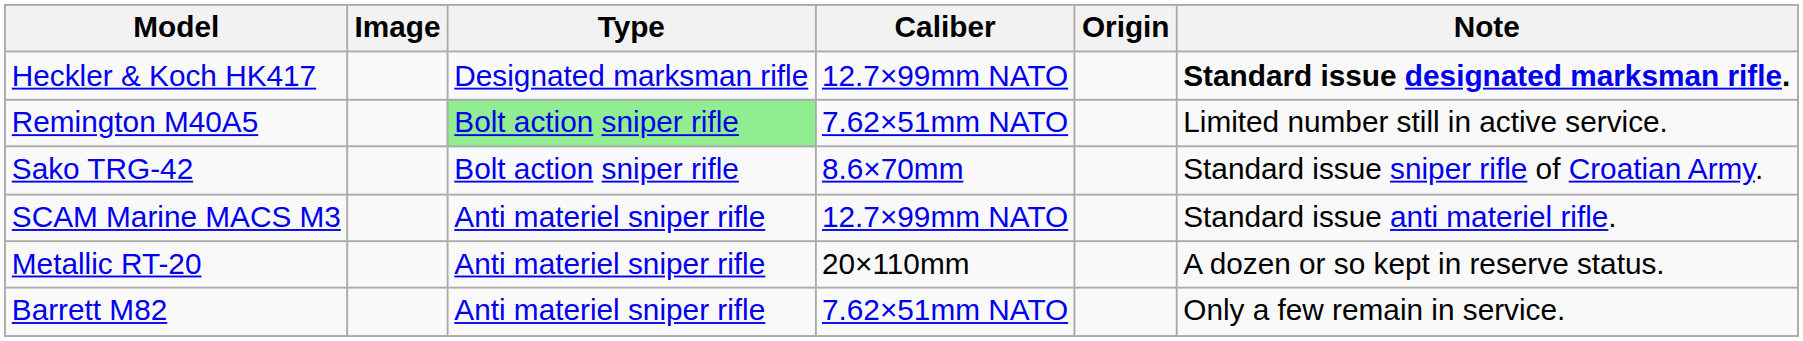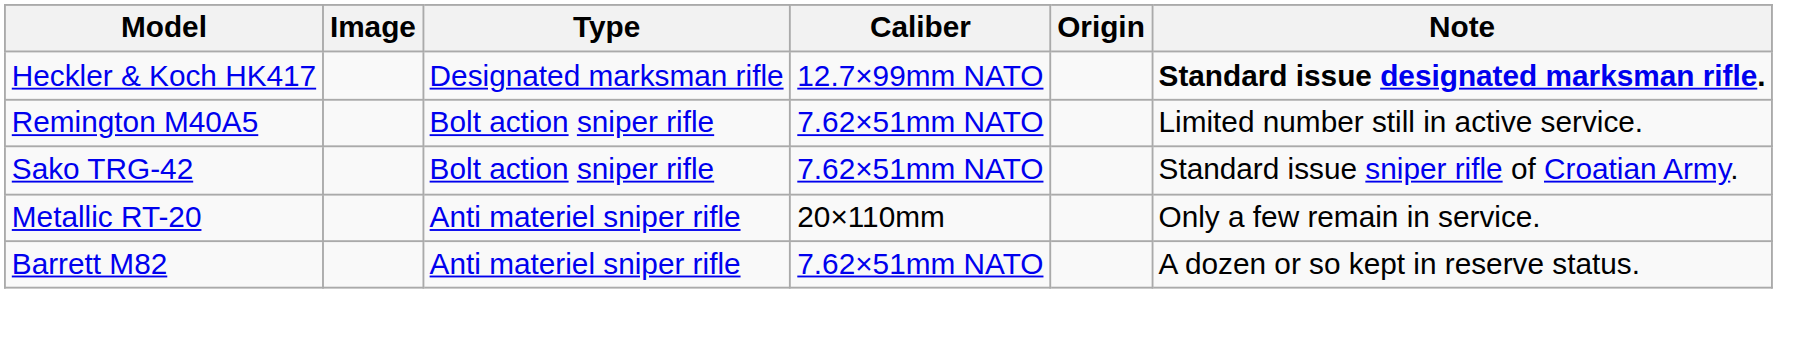Remington M40A5 | Type: lightgreen background -> no background
Sako TRG-42 | Caliber: 8.6×70mm -> 7.62×51mm NATO
- row: SCAM Marine MACS M3 | Anti materiel sniper rifle | 12.7×99mm NATO | Standard issue anti materiel rifle.
Metallic RT-20 | Note: A dozen or so kept in reserve status. -> Only a few remain in service.
Barrett M82 | Note: Only a few remain in service. -> A dozen or so kept in reserve status.
